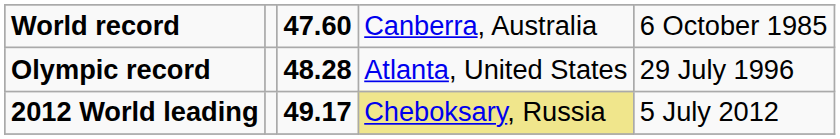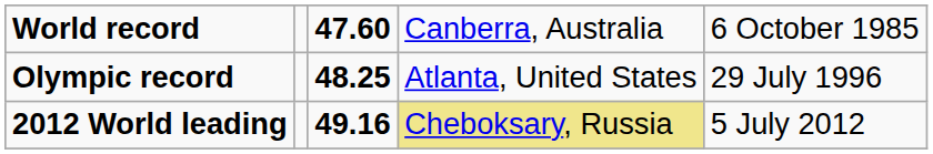Olympic record | column 3: 48.28 -> 48.25
2012 World leading | column 3: 49.17 -> 49.16
